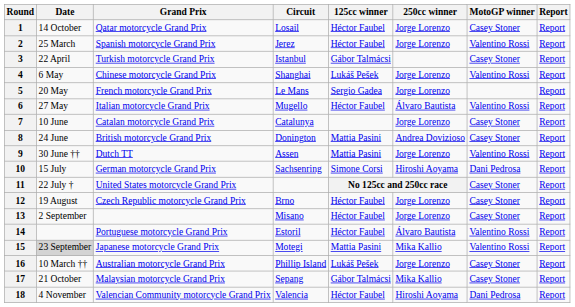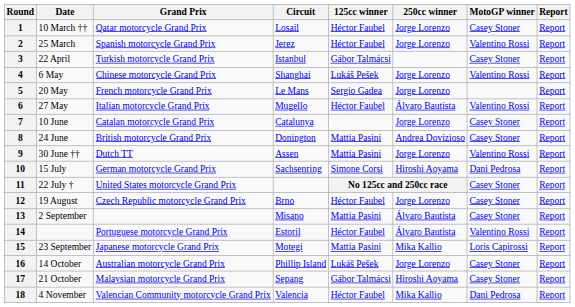1 | Date: 14 October -> 10 March ††
13 | 125cc winner: Héctor Faubel -> Mattia Pasini
13 | 250cc winner: Jorge Lorenzo -> Álvaro Bautista
15 | Date: lightgrey background -> no background
15 | MotoGP winner: Valentino Rossi -> Loris Capirossi
16 | Date: 10 March †† -> 14 October
17 | 250cc winner: Mika Kallio -> Hiroshi Aoyama
18 | 250cc winner: Hiroshi Aoyama -> Mika Kallio
